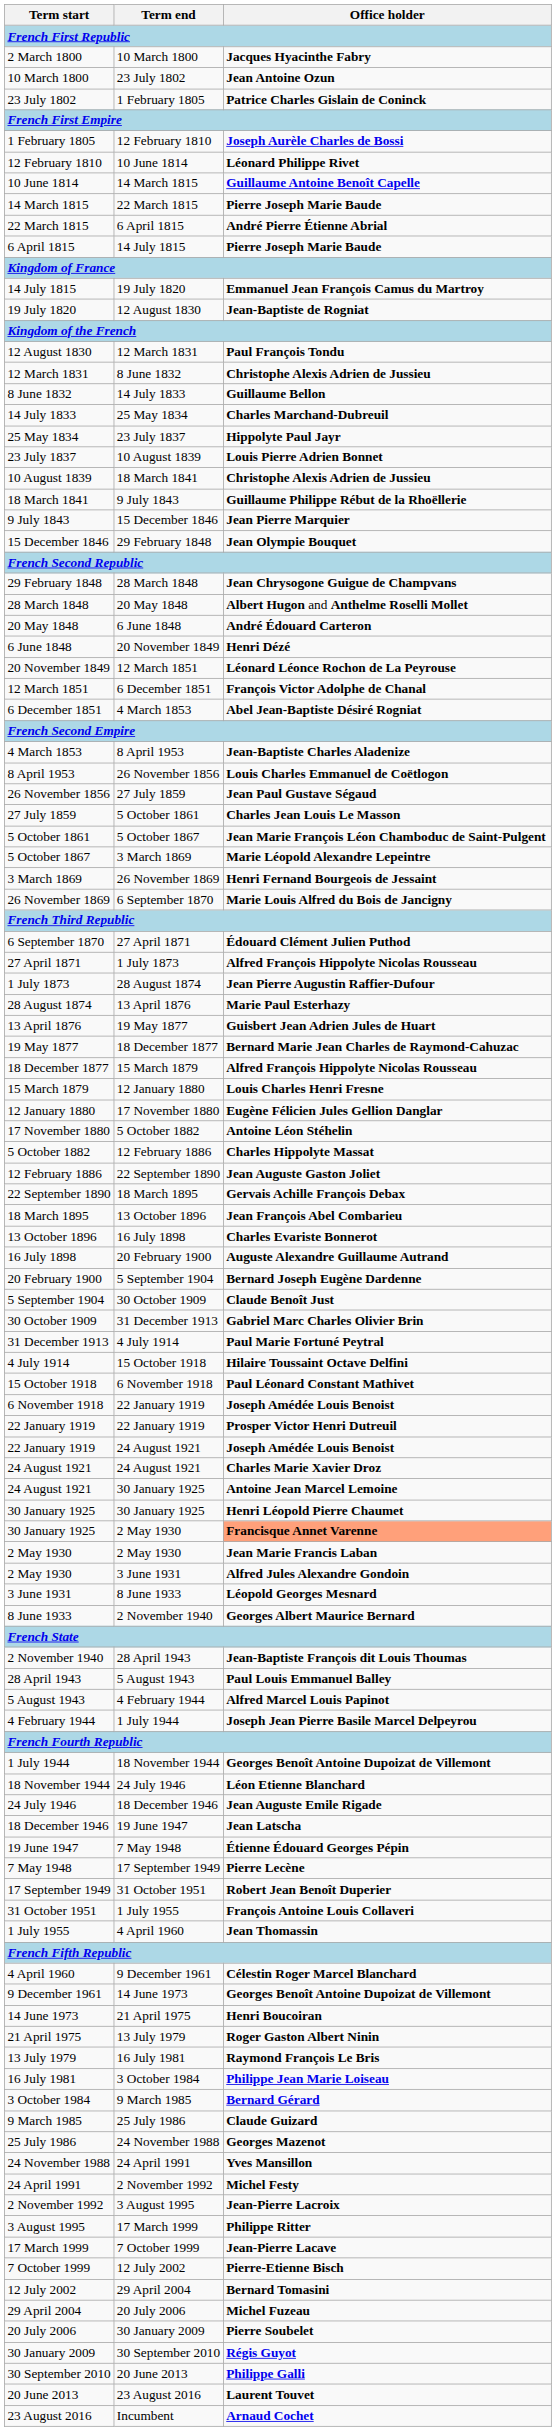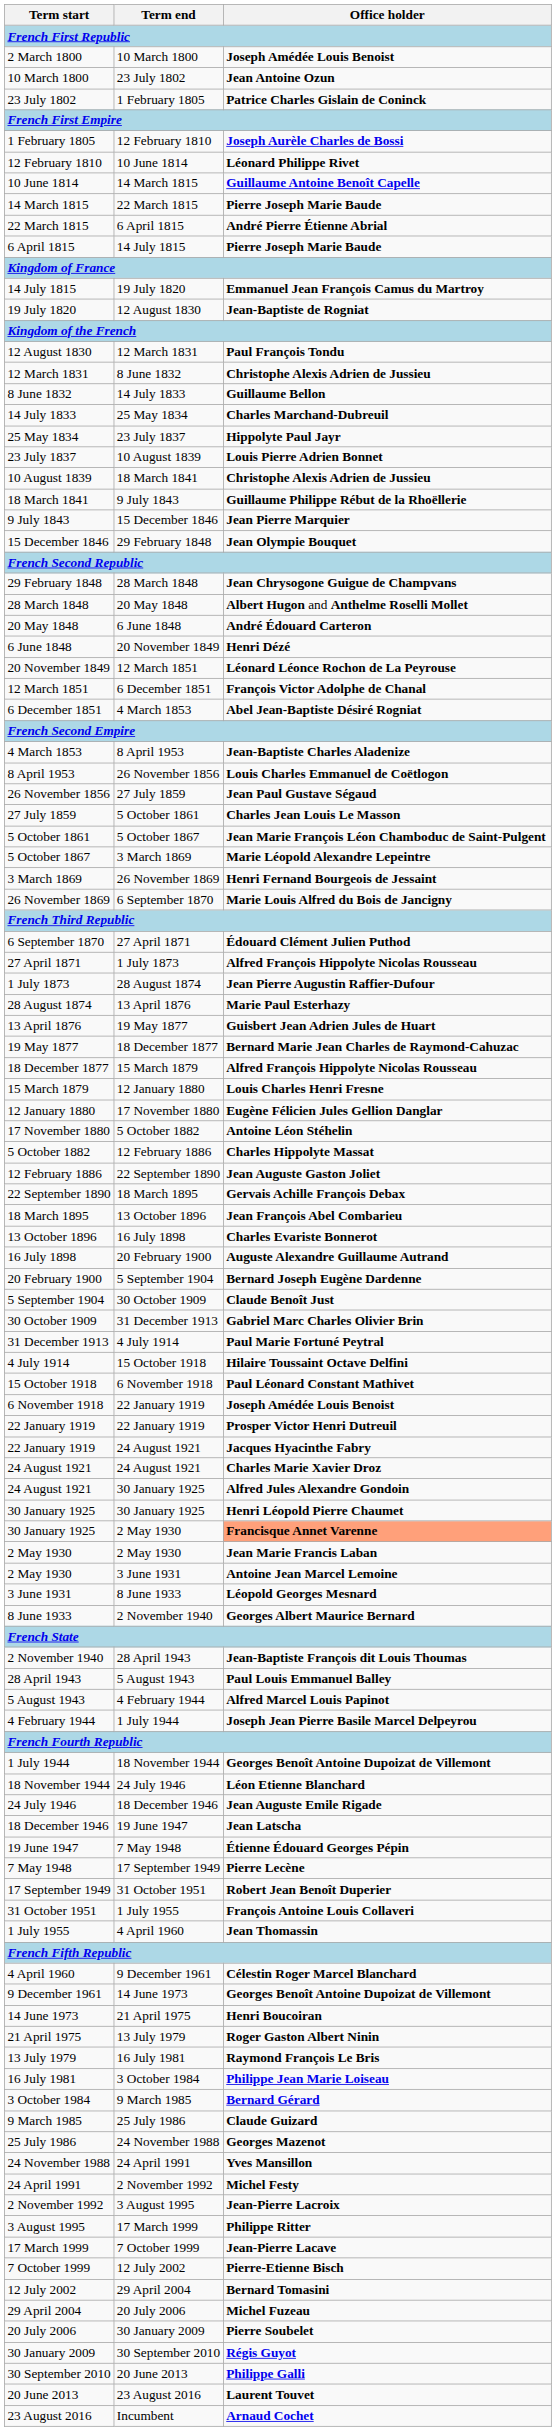2 March 1800 | Office holder: Jacques Hyacinthe Fabry -> Joseph Amédée Louis Benoist
22 January 1919 / 24 August 1921 | Office holder: Joseph Amédée Louis Benoist -> Jacques Hyacinthe Fabry
24 August 1921 / 30 January 1925 | Office holder: Antoine Jean Marcel Lemoine -> Alfred Jules Alexandre Gondoin
2 May 1930 / 3 June 1931 | Office holder: Alfred Jules Alexandre Gondoin -> Antoine Jean Marcel Lemoine
